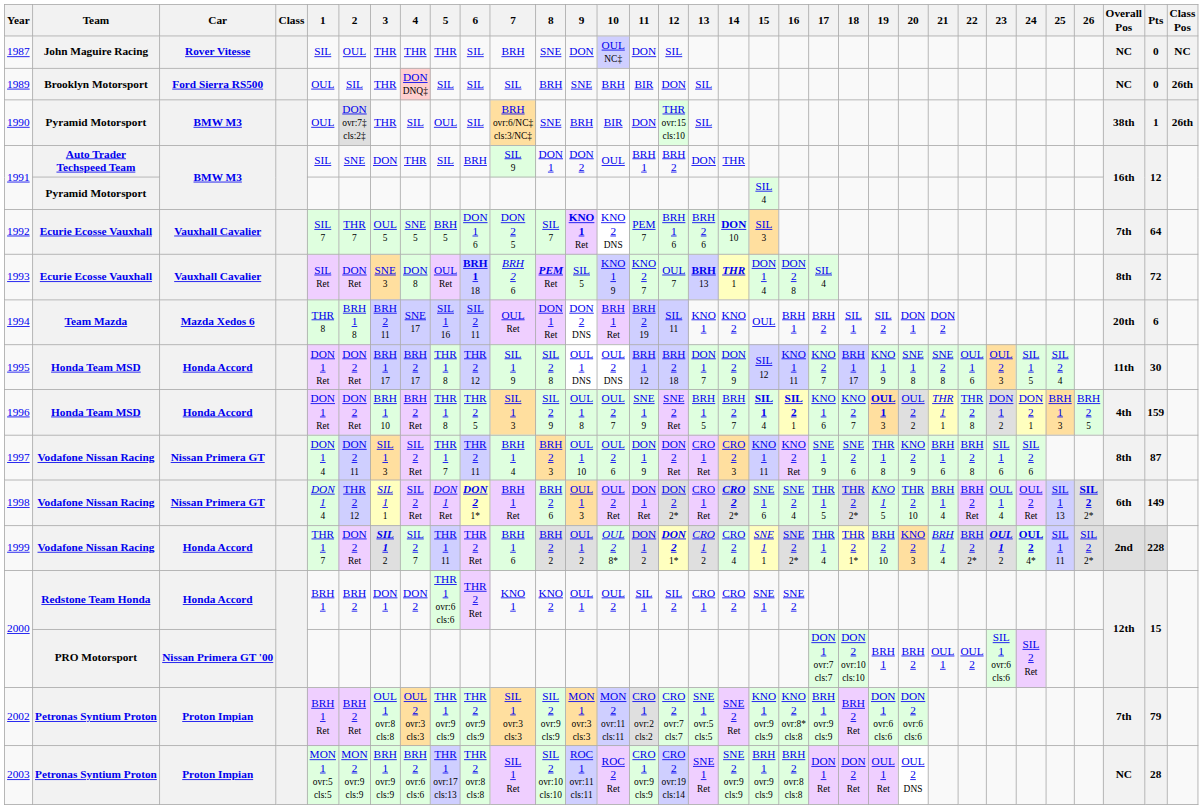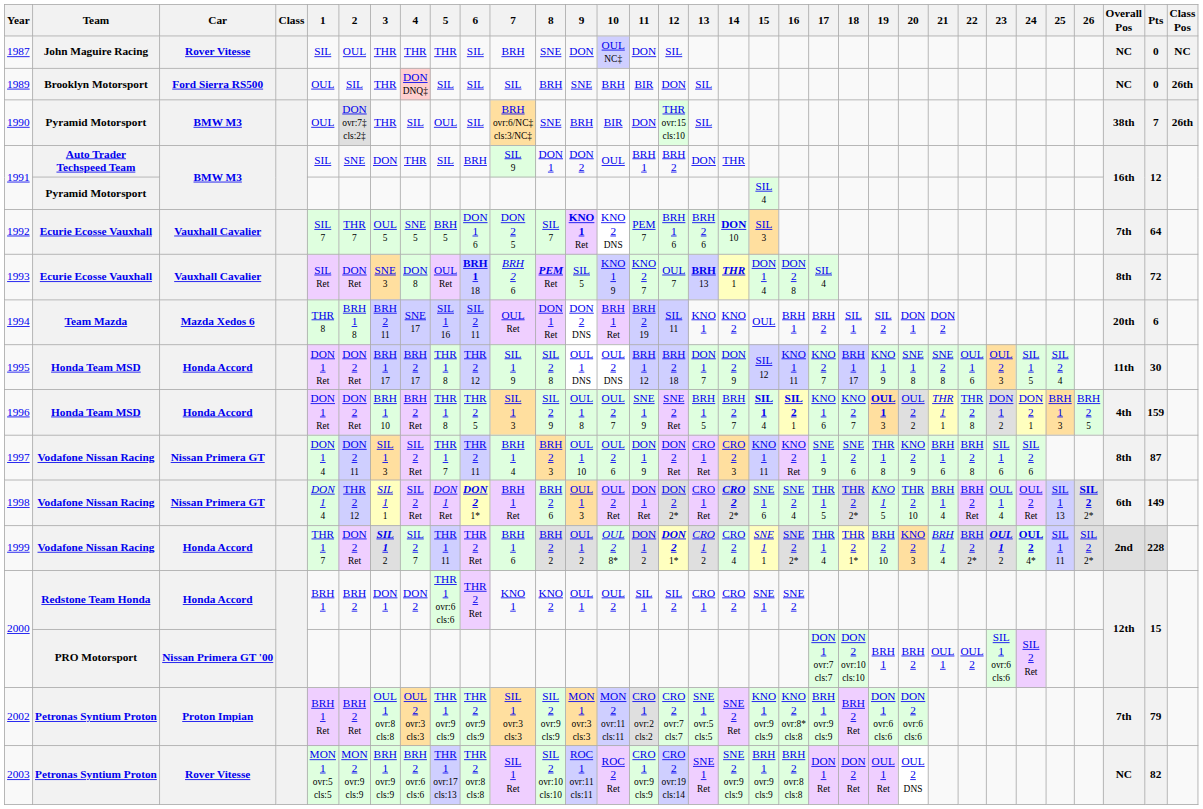1990 | Pts: 1 -> 7
2003 | Car: Proton Impian -> Rover Vitesse
2003 | Pts: 28 -> 82
